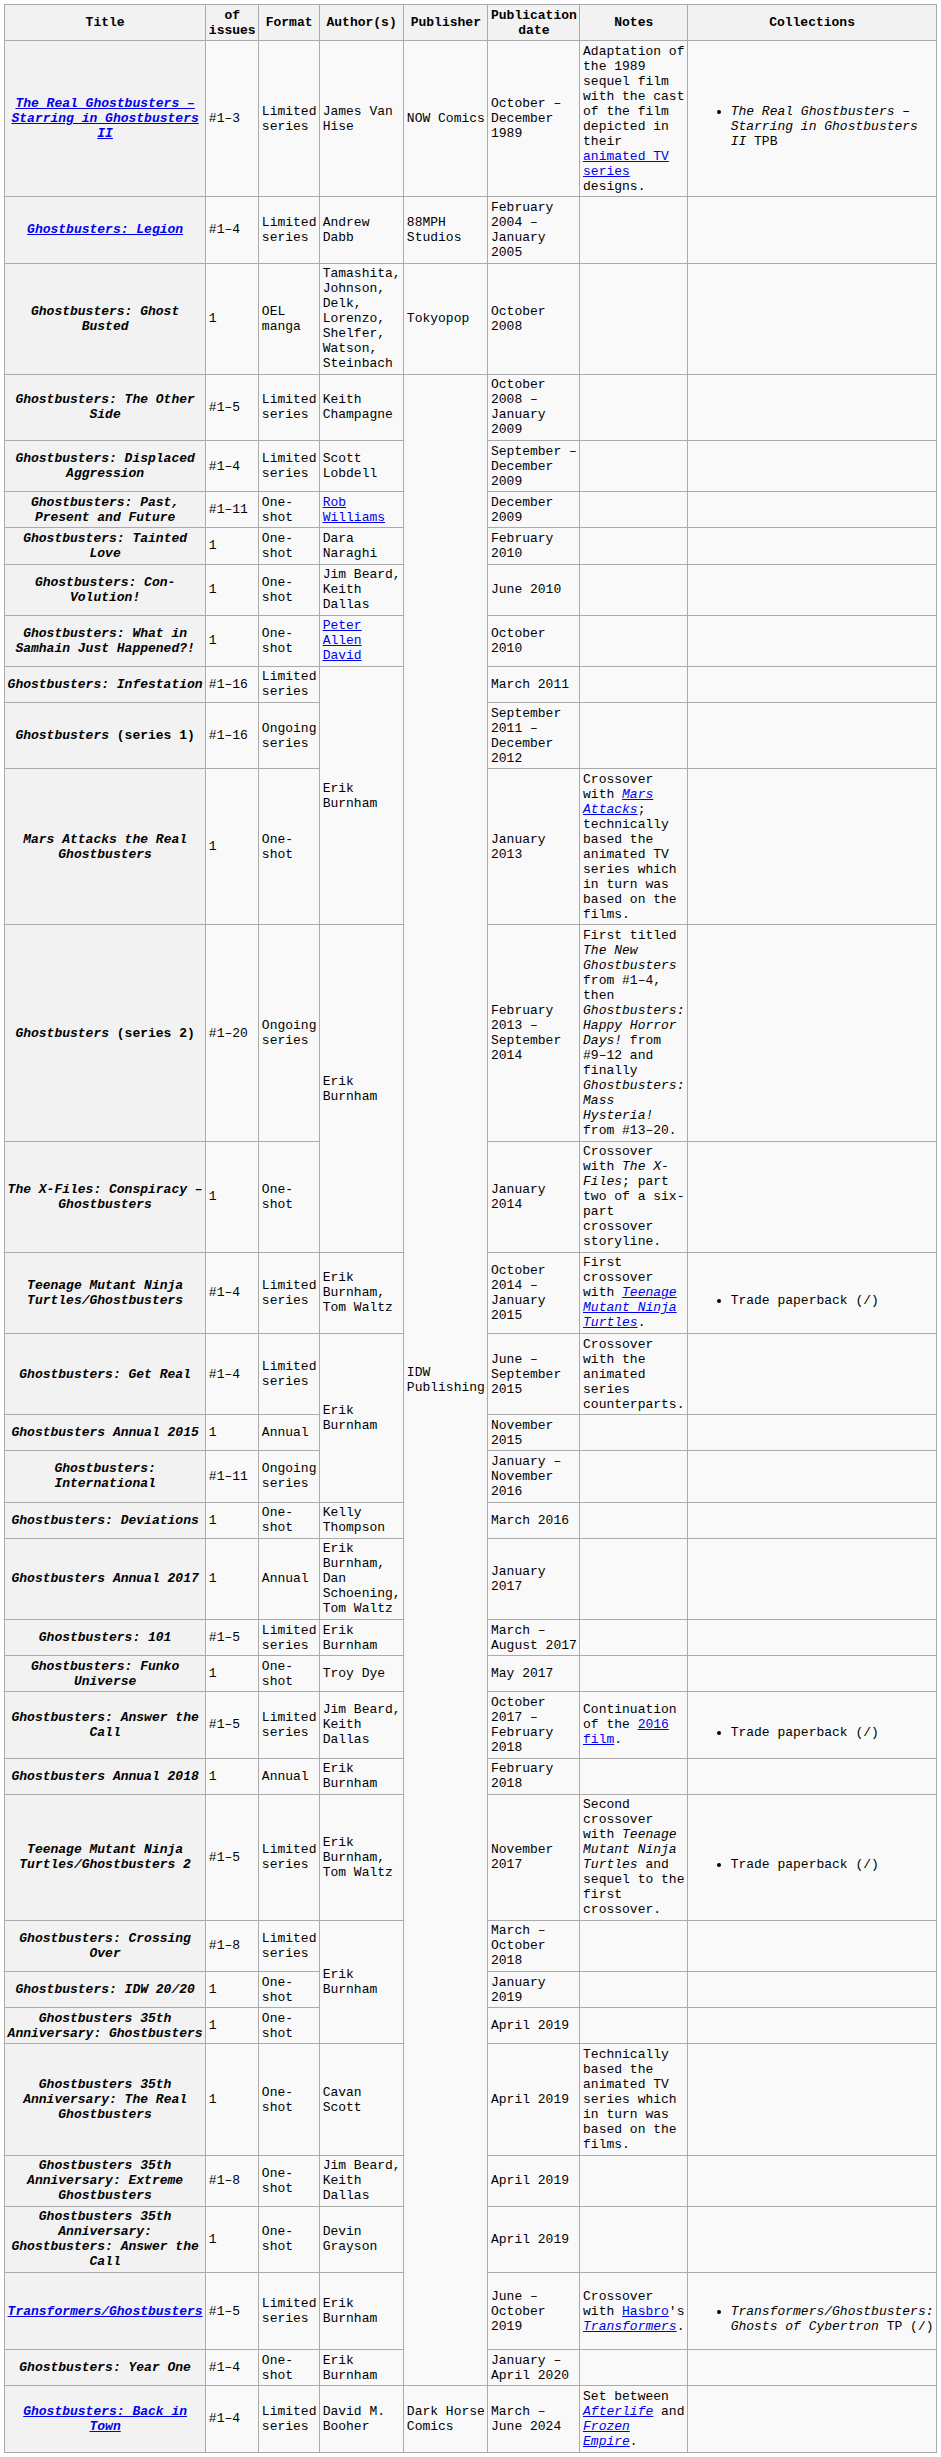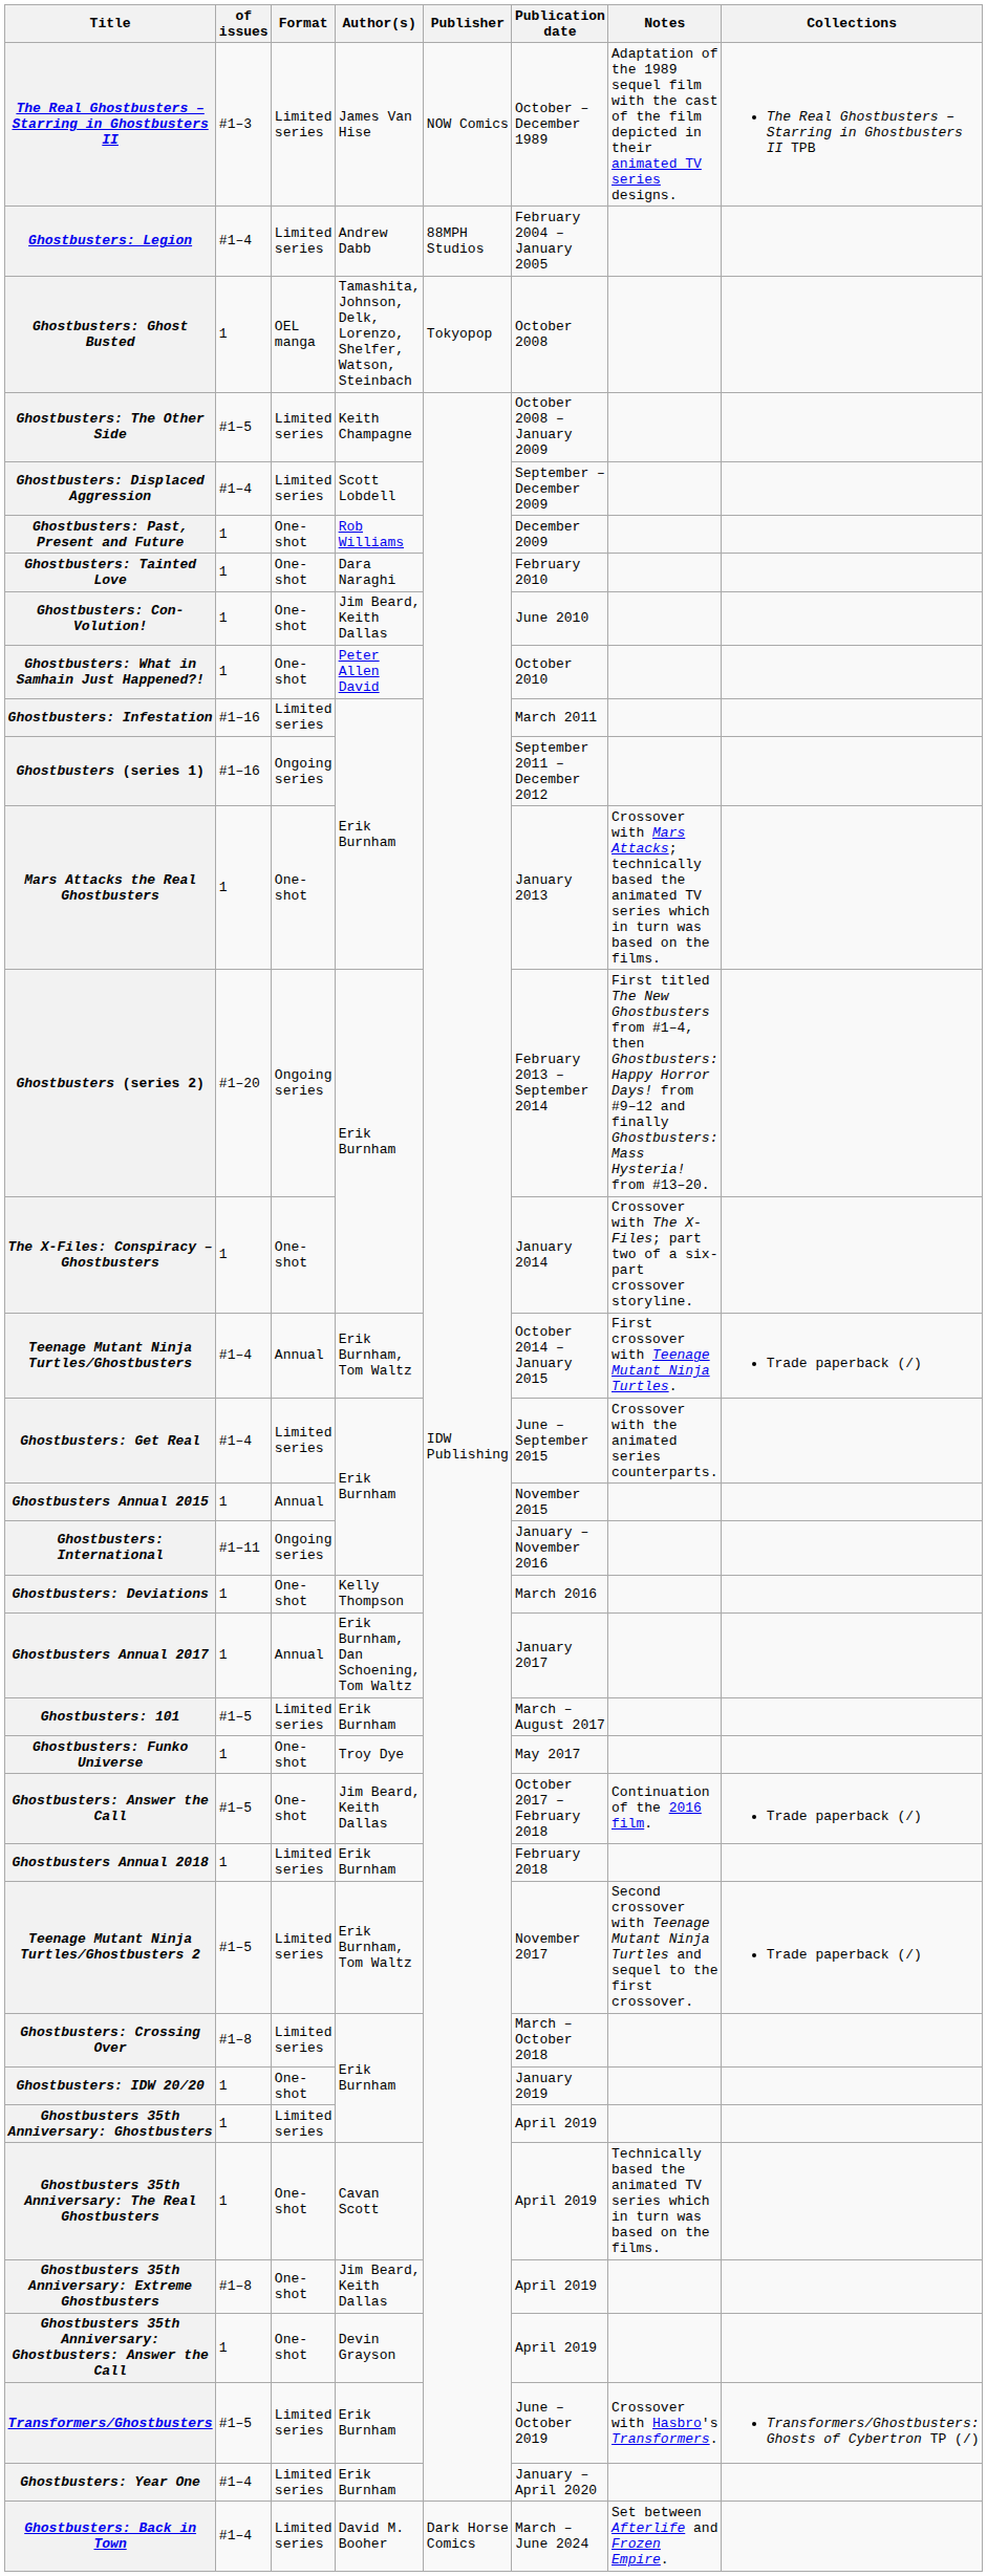Ghostbusters: Past, Present and Future | of issues: #1–11 -> 1
Teenage Mutant Ninja Turtles/Ghostbusters | Format: Limited series -> Annual
Ghostbusters: Answer the Call | Format: Limited series -> One-shot
Ghostbusters Annual 2018 | Format: Annual -> Limited series
Ghostbusters 35th Anniversary: Ghostbusters | Format: One-shot -> Limited series
Ghostbusters: Year One | Format: One-shot -> Limited series
